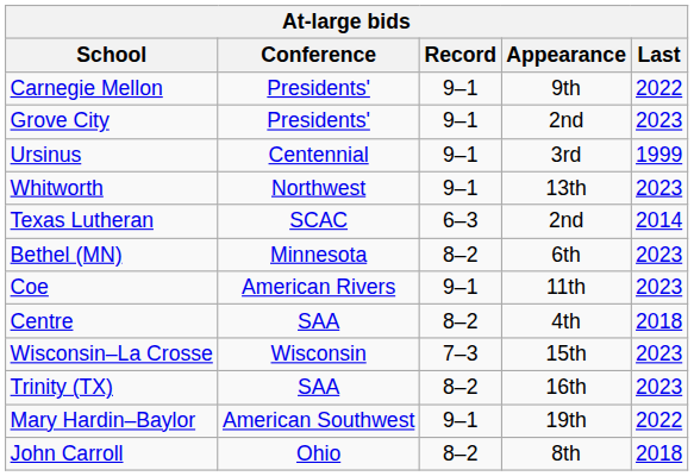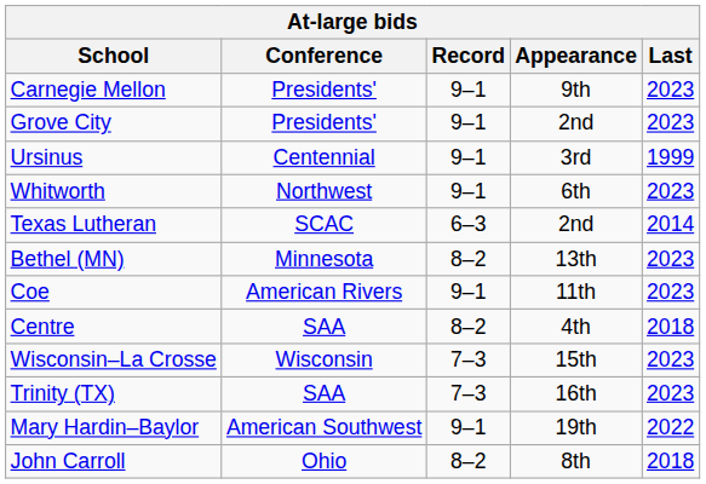Carnegie Mellon | Last: 2022 -> 2023
Whitworth | Appearance: 13th -> 6th
Bethel (MN) | Appearance: 6th -> 13th
Trinity (TX) | Record: 8–2 -> 7–3
